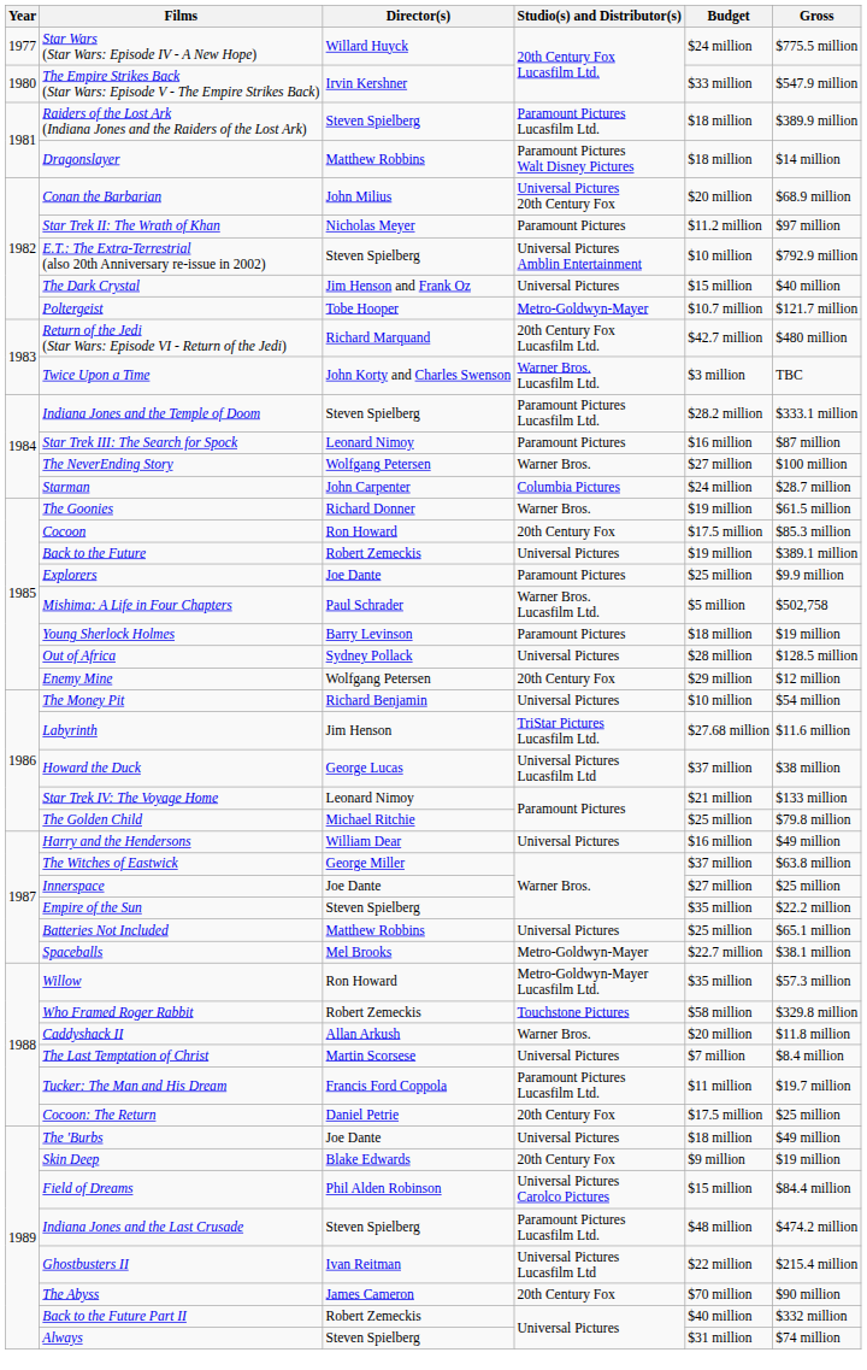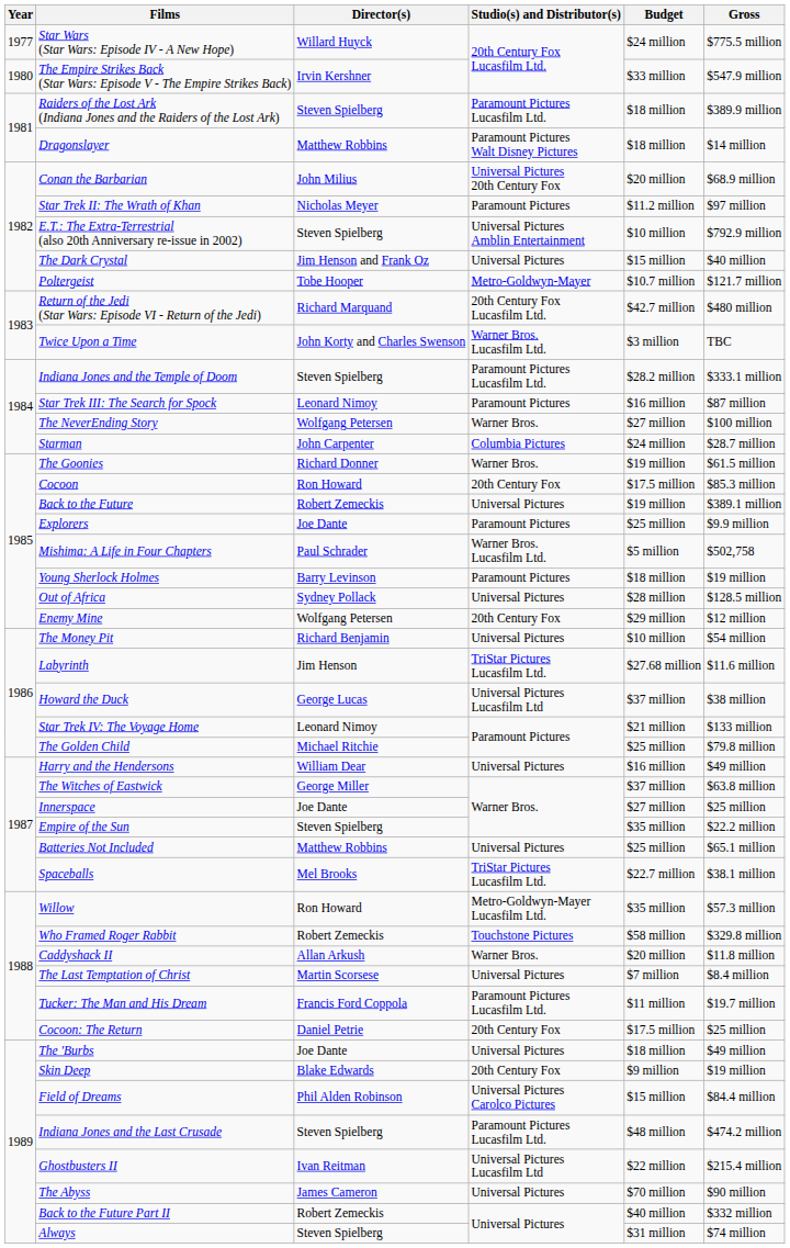Spaceballs | Studio(s) and Distributor(s): Metro-Goldwyn-Mayer -> TriStar Pictures Lucasfilm Ltd.
The Abyss | Studio(s) and Distributor(s): 20th Century Fox -> Universal Pictures
